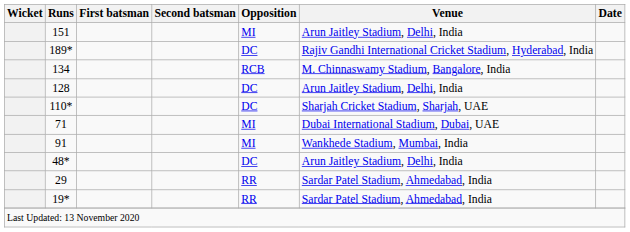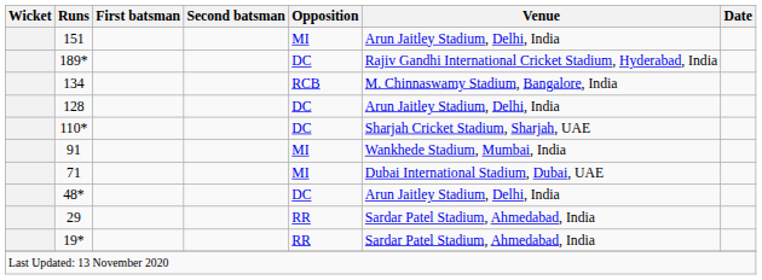rows swapped: 71 <-> 91
